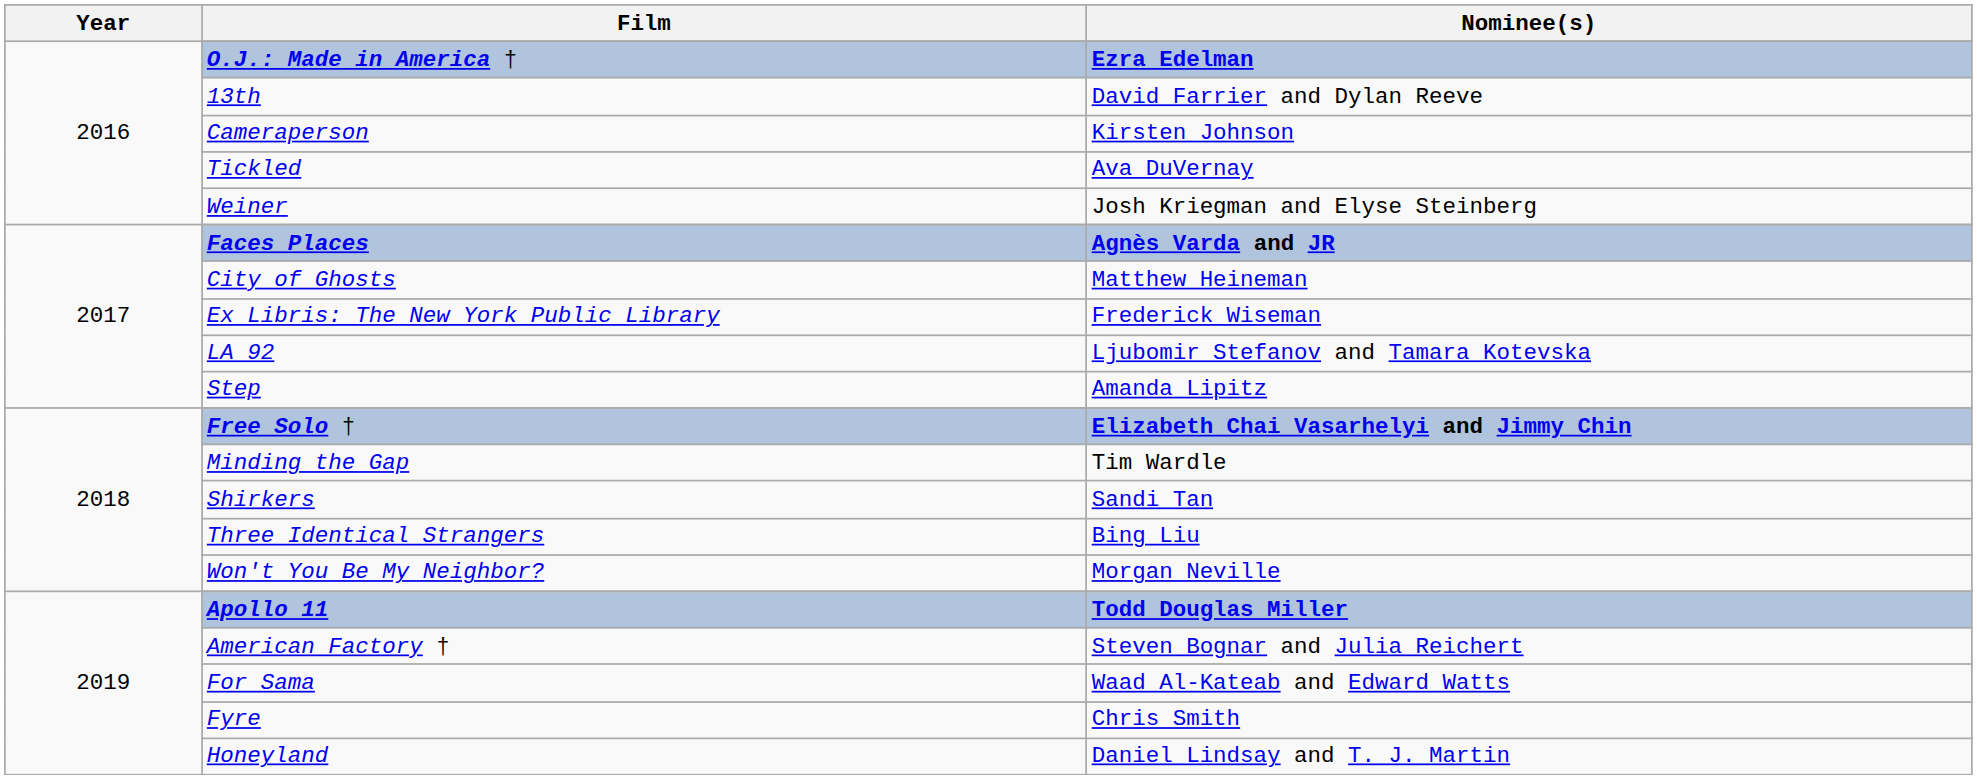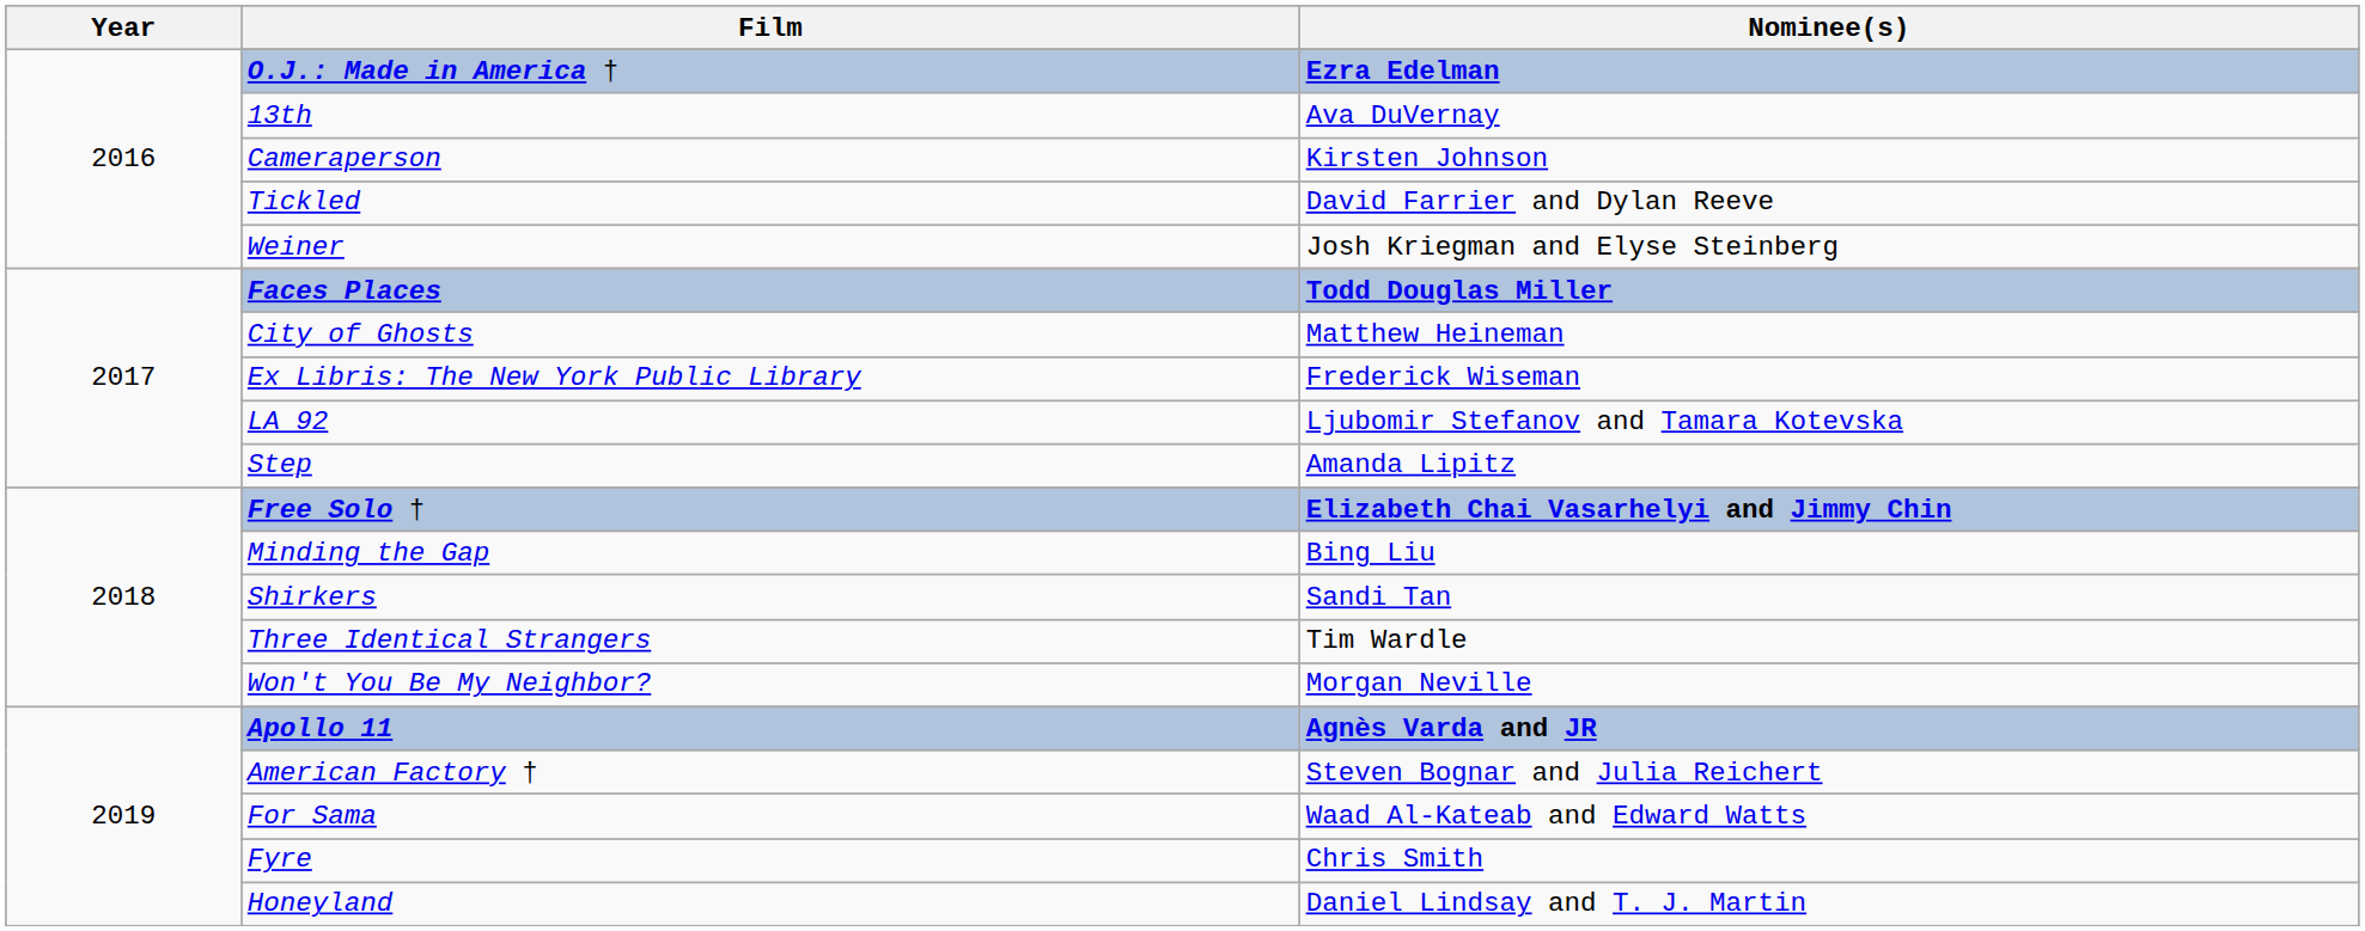13th | Nominee(s): David Farrier and Dylan Reeve -> Ava DuVernay
Tickled | Nominee(s): Ava DuVernay -> David Farrier and Dylan Reeve
Faces Places | Nominee(s): Agnès Varda and JR -> Todd Douglas Miller
Minding the Gap | Nominee(s): Tim Wardle -> Bing Liu
Three Identical Strangers | Nominee(s): Bing Liu -> Tim Wardle
Apollo 11 | Nominee(s): Todd Douglas Miller -> Agnès Varda and JR
